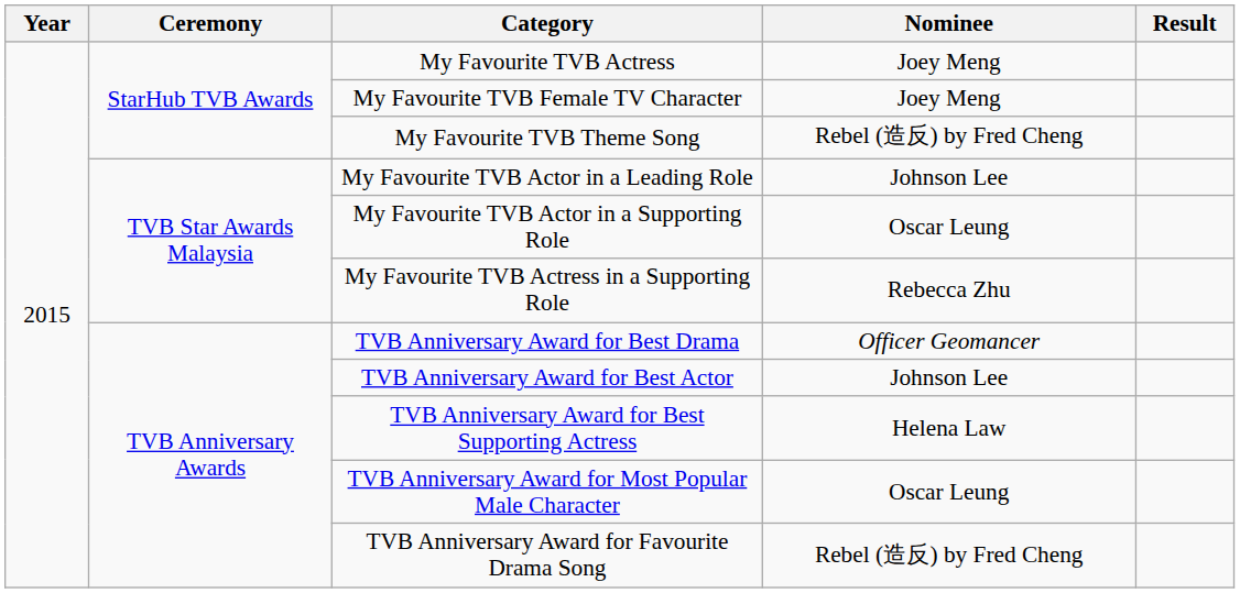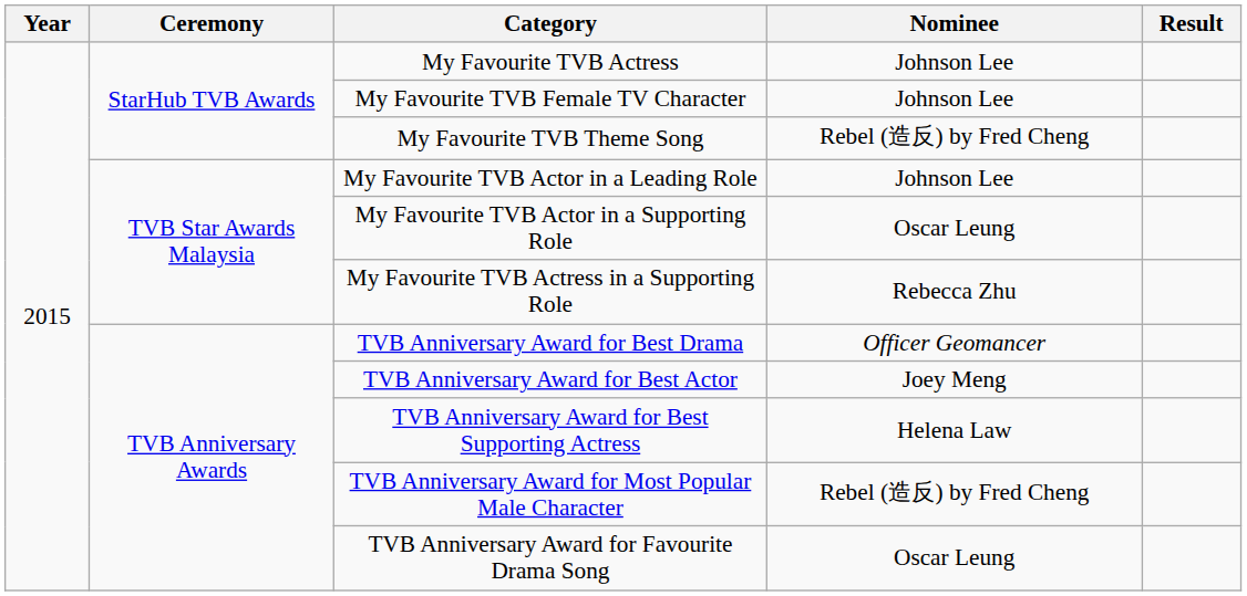My Favourite TVB Actress | Nominee: Joey Meng -> Johnson Lee
My Favourite TVB Female TV Character | Nominee: Joey Meng -> Johnson Lee
TVB Anniversary Award for Best Actor | Nominee: Johnson Lee -> Joey Meng
TVB Anniversary Award for Most Popular Male Character | Nominee: Oscar Leung -> Rebel (造反) by Fred Cheng
TVB Anniversary Award for Favourite Drama Song | Nominee: Rebel (造反) by Fred Cheng -> Oscar Leung
